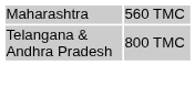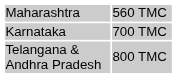+ row: Karnataka | 700 TMC
